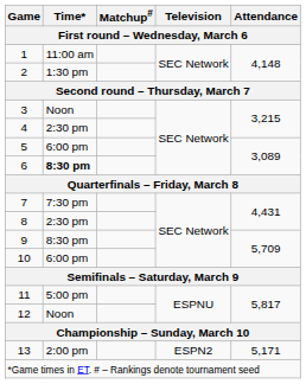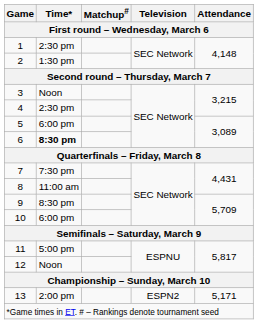1 | Time*: 11:00 am -> 2:30 pm
8 | Time*: 2:30 pm -> 11:00 am
